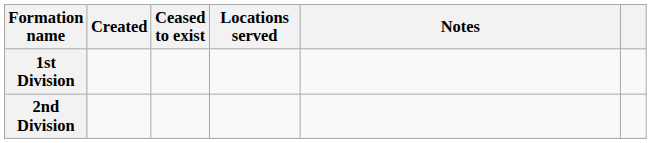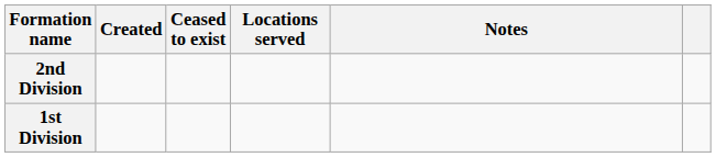rows swapped: 1st Division <-> 2nd Division
